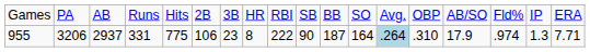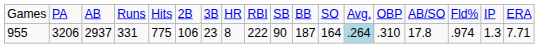955 | column 15: 17.9 -> 17.8
